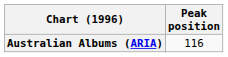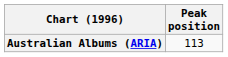Australian Albums (ARIA) | Peak position: 116 -> 113
